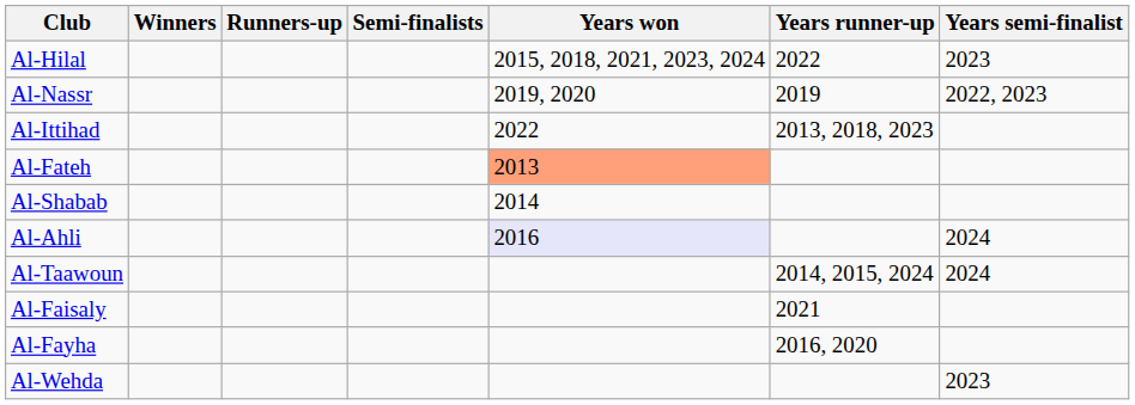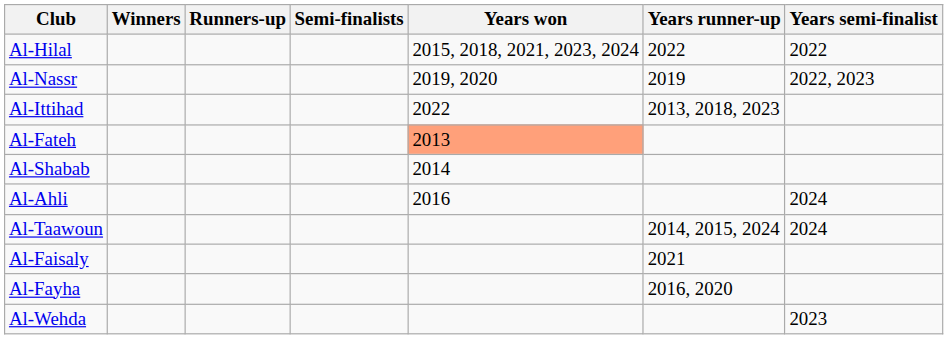Al-Hilal | Years semi-finalist: 2023 -> 2022
Al-Ahli | Years won: lavender background -> no background
